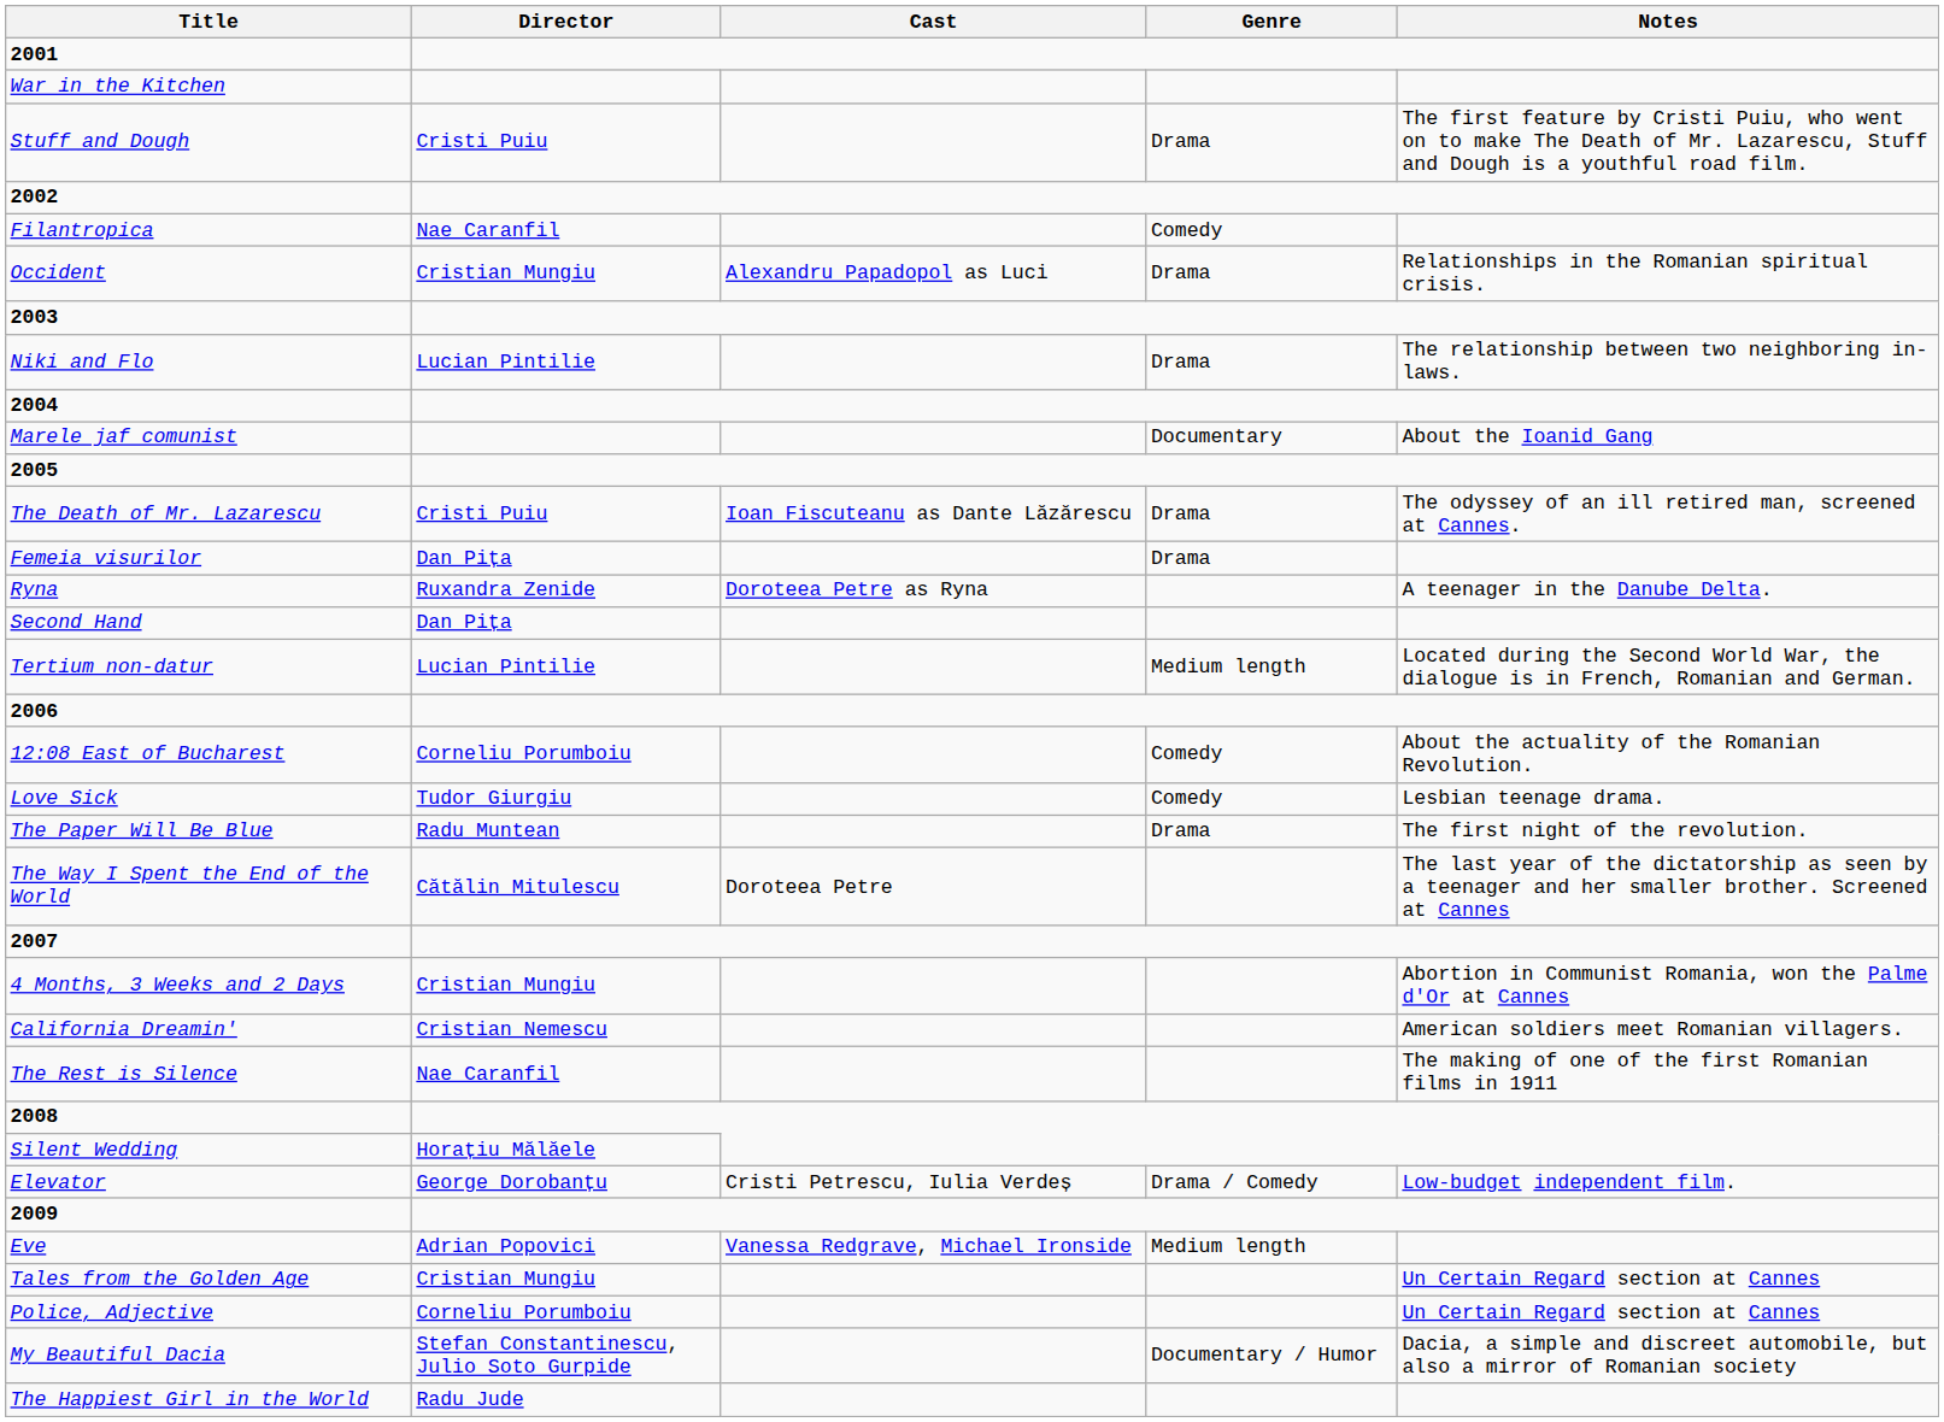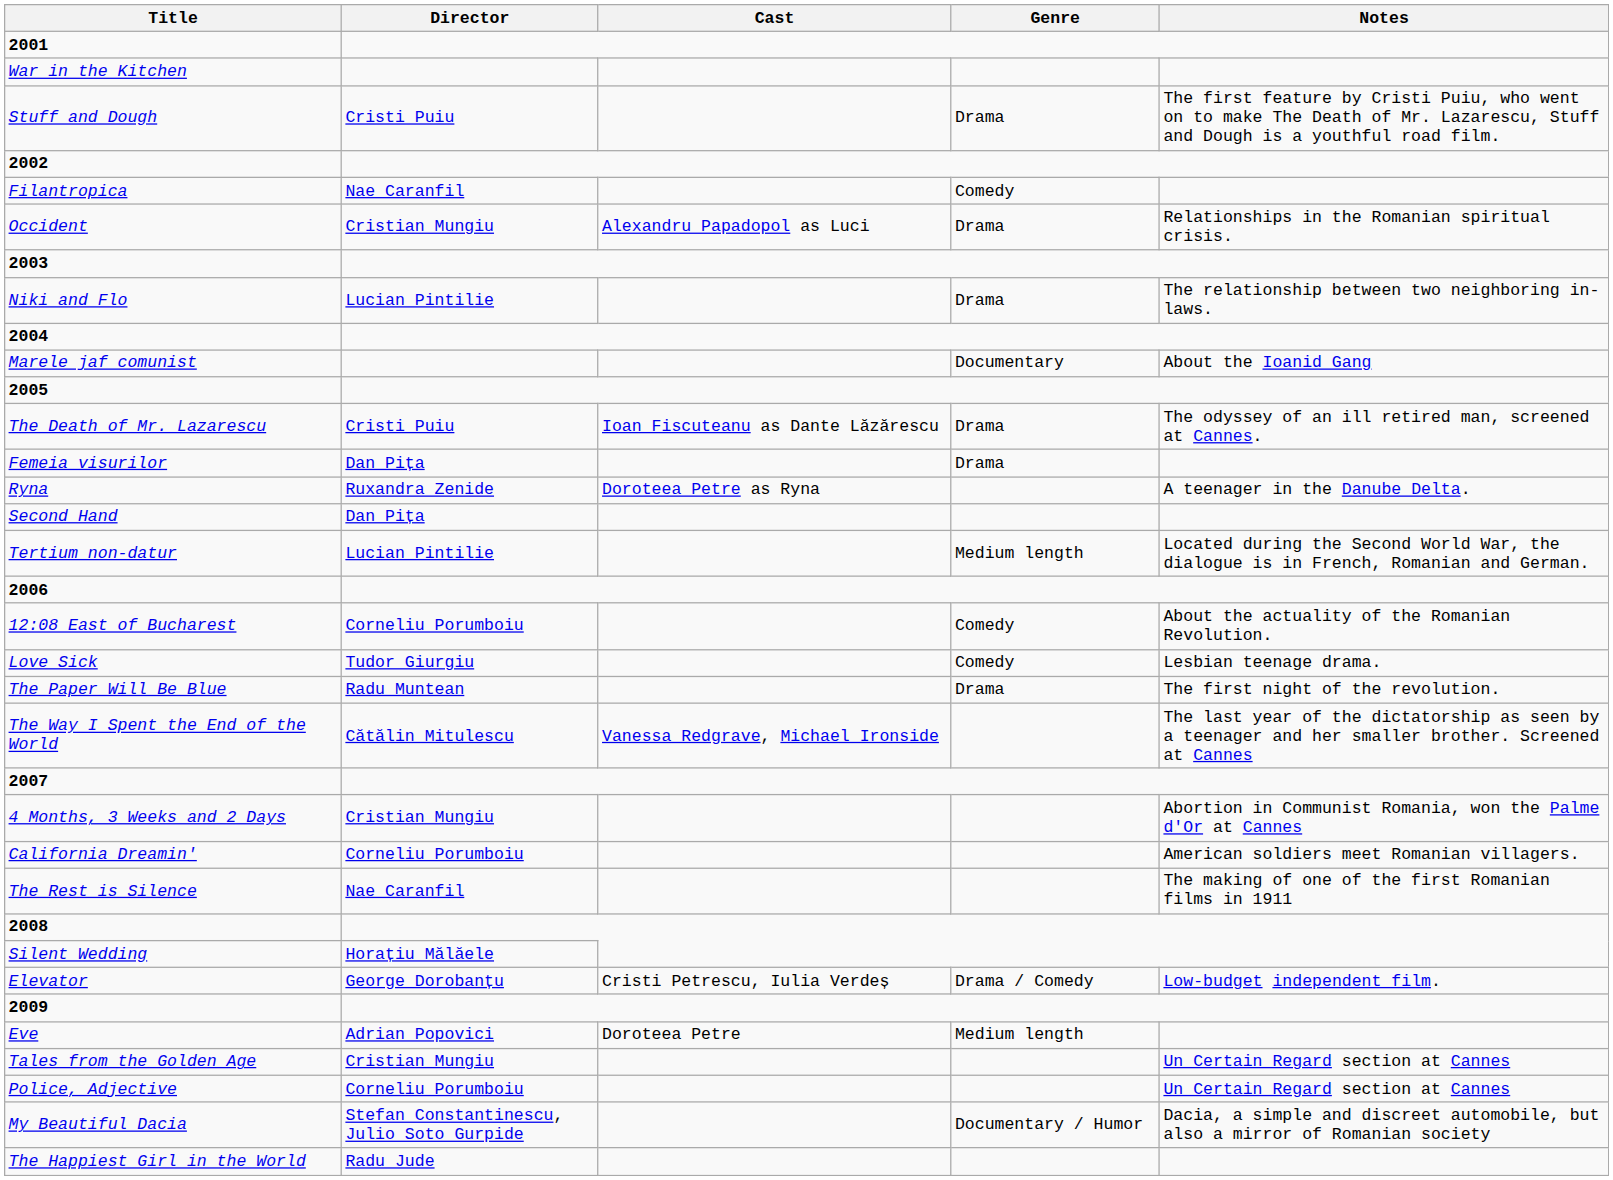The Way I Spent the End of the World | Cast: Doroteea Petre -> Vanessa Redgrave, Michael Ironside
California Dreamin' | Director: Cristian Nemescu -> Corneliu Porumboiu
Eve | Cast: Vanessa Redgrave, Michael Ironside -> Doroteea Petre
